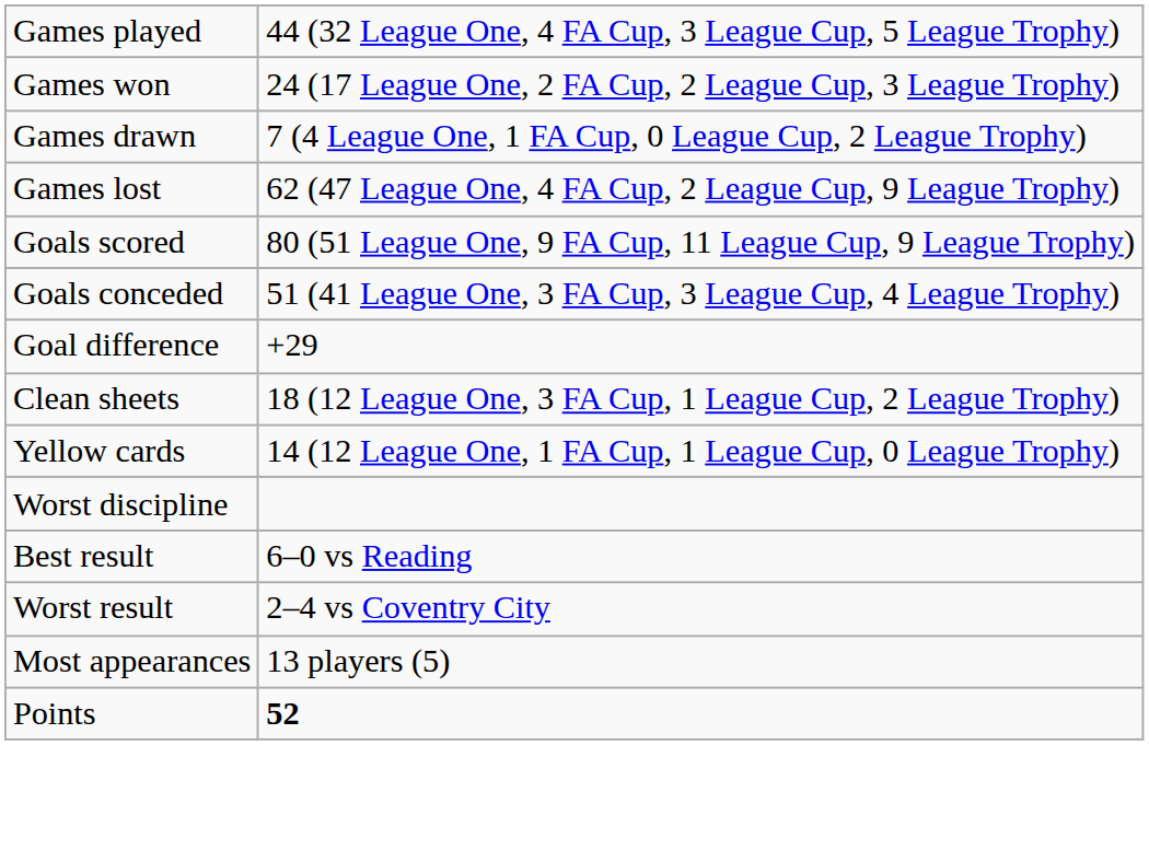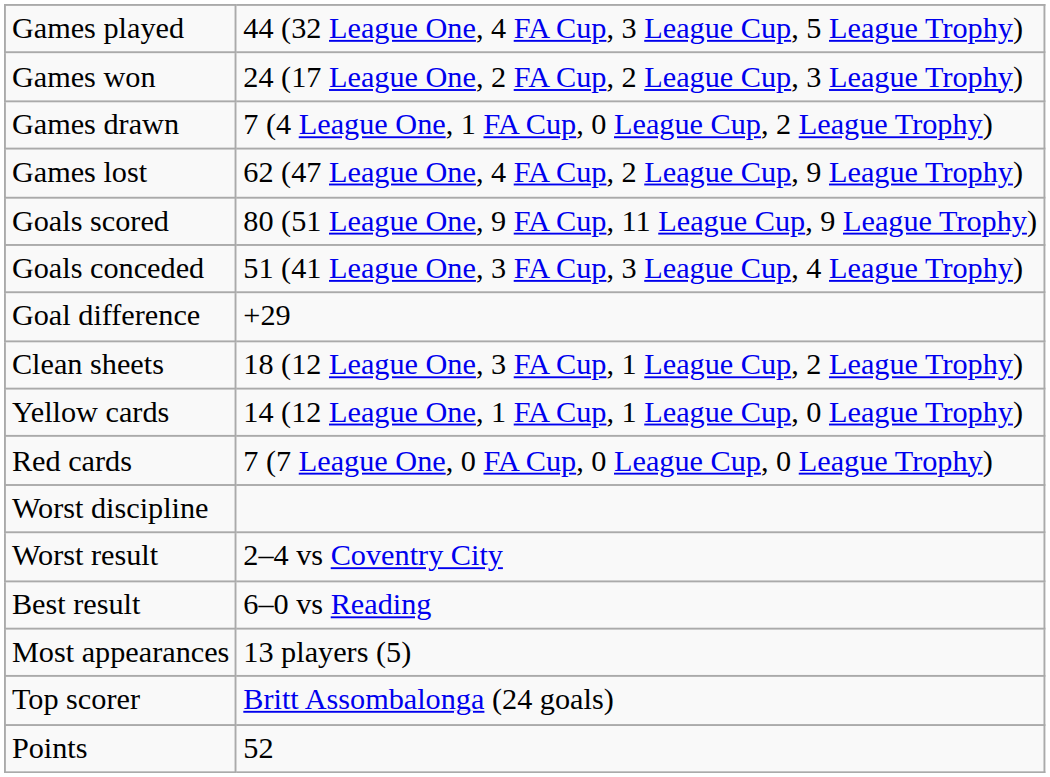+ row: Red cards | 7 (7 League One, 0 FA Cup, 0 League Cup, 0 League Trophy)
rows swapped: Best result <-> Worst result
+ row: Top scorer | Britt Assombalonga (24 goals)
Points | column 2: bold -> normal
